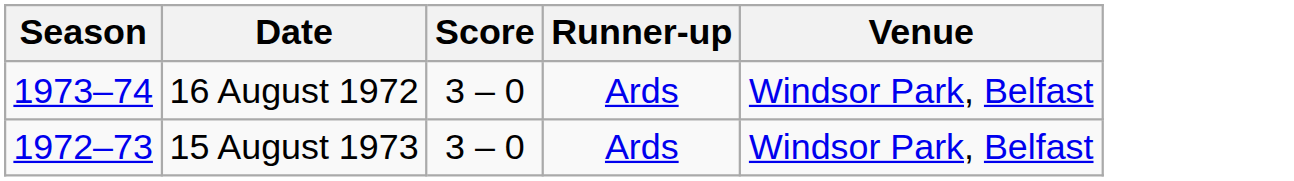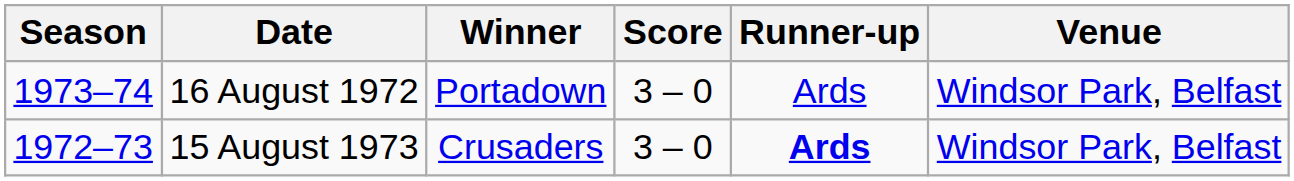+ column: Winner | Portadown | Crusaders
15 August 1973 | Runner-up: normal -> bold
